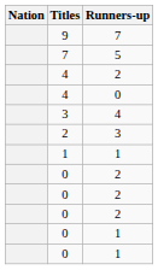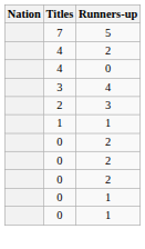- row: 9 | 7
